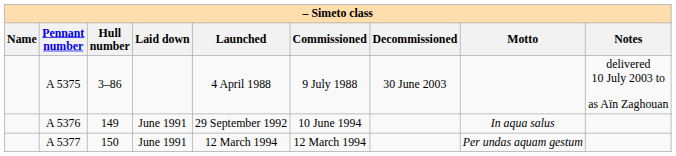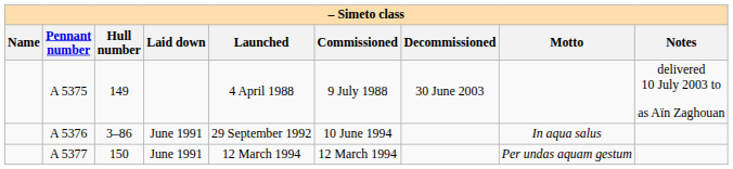A 5375 | Hull number: 3–86 -> 149
A 5376 | Hull number: 149 -> 3–86
